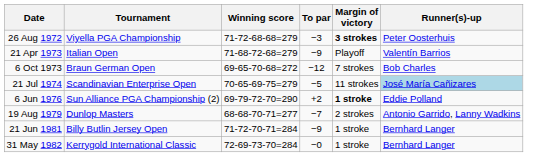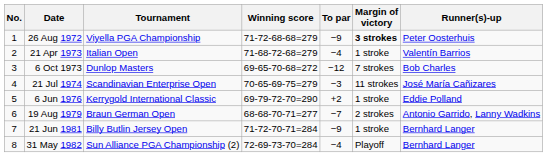+ column: No. | 1 | 2 | 3 | 4 | 5 | 6 | 7 | 8
26 Aug 1972 | To par: −3 -> −9
21 Apr 1973 | To par: −9 -> −4
21 Apr 1973 | Margin of victory: Playoff -> 1 stroke
6 Oct 1973 | Tournament: Braun German Open -> Dunlop Masters
21 Jul 1974 | To par: −5 -> −3
21 Jul 1974 | Runner(s)-up: lightblue background -> no background
6 Jun 1976 | Tournament: Sun Alliance PGA Championship (2) -> Kerrygold International Classic
6 Jun 1976 | Margin of victory: bold -> normal
19 Aug 1979 | Tournament: Dunlop Masters -> Braun German Open
31 May 1982 | Tournament: Kerrygold International Classic -> Sun Alliance PGA Championship (2)
31 May 1982 | To par: −0 -> −4
31 May 1982 | Margin of victory: 1 stroke -> Playoff
